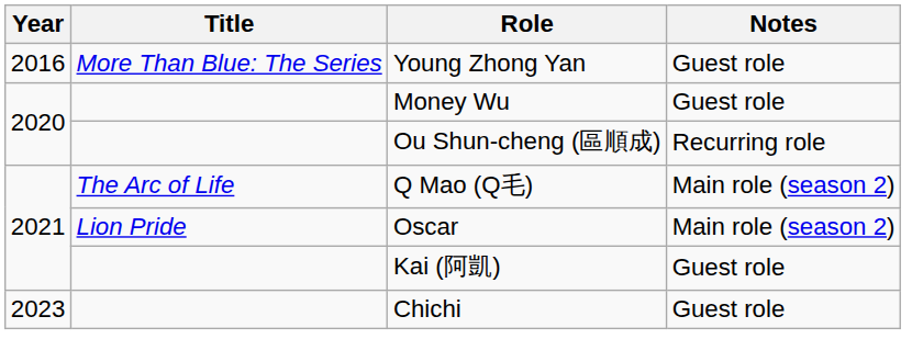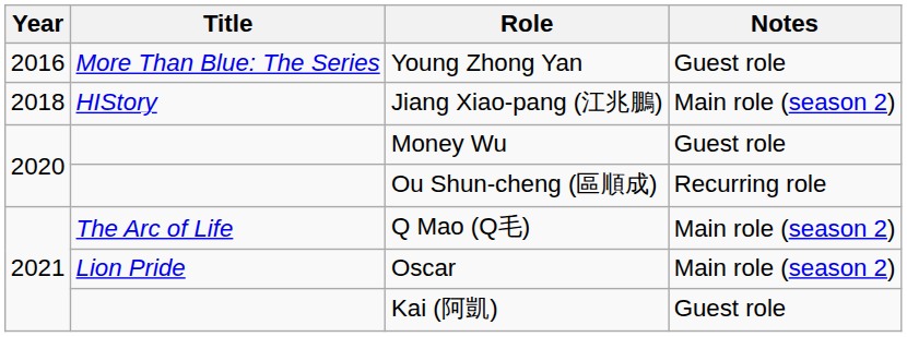+ row: 2018 | HIStory | Jiang Xiao-pang (江兆鵬) | Main role (season 2)
- row: 2023 | Chichi | Guest role
